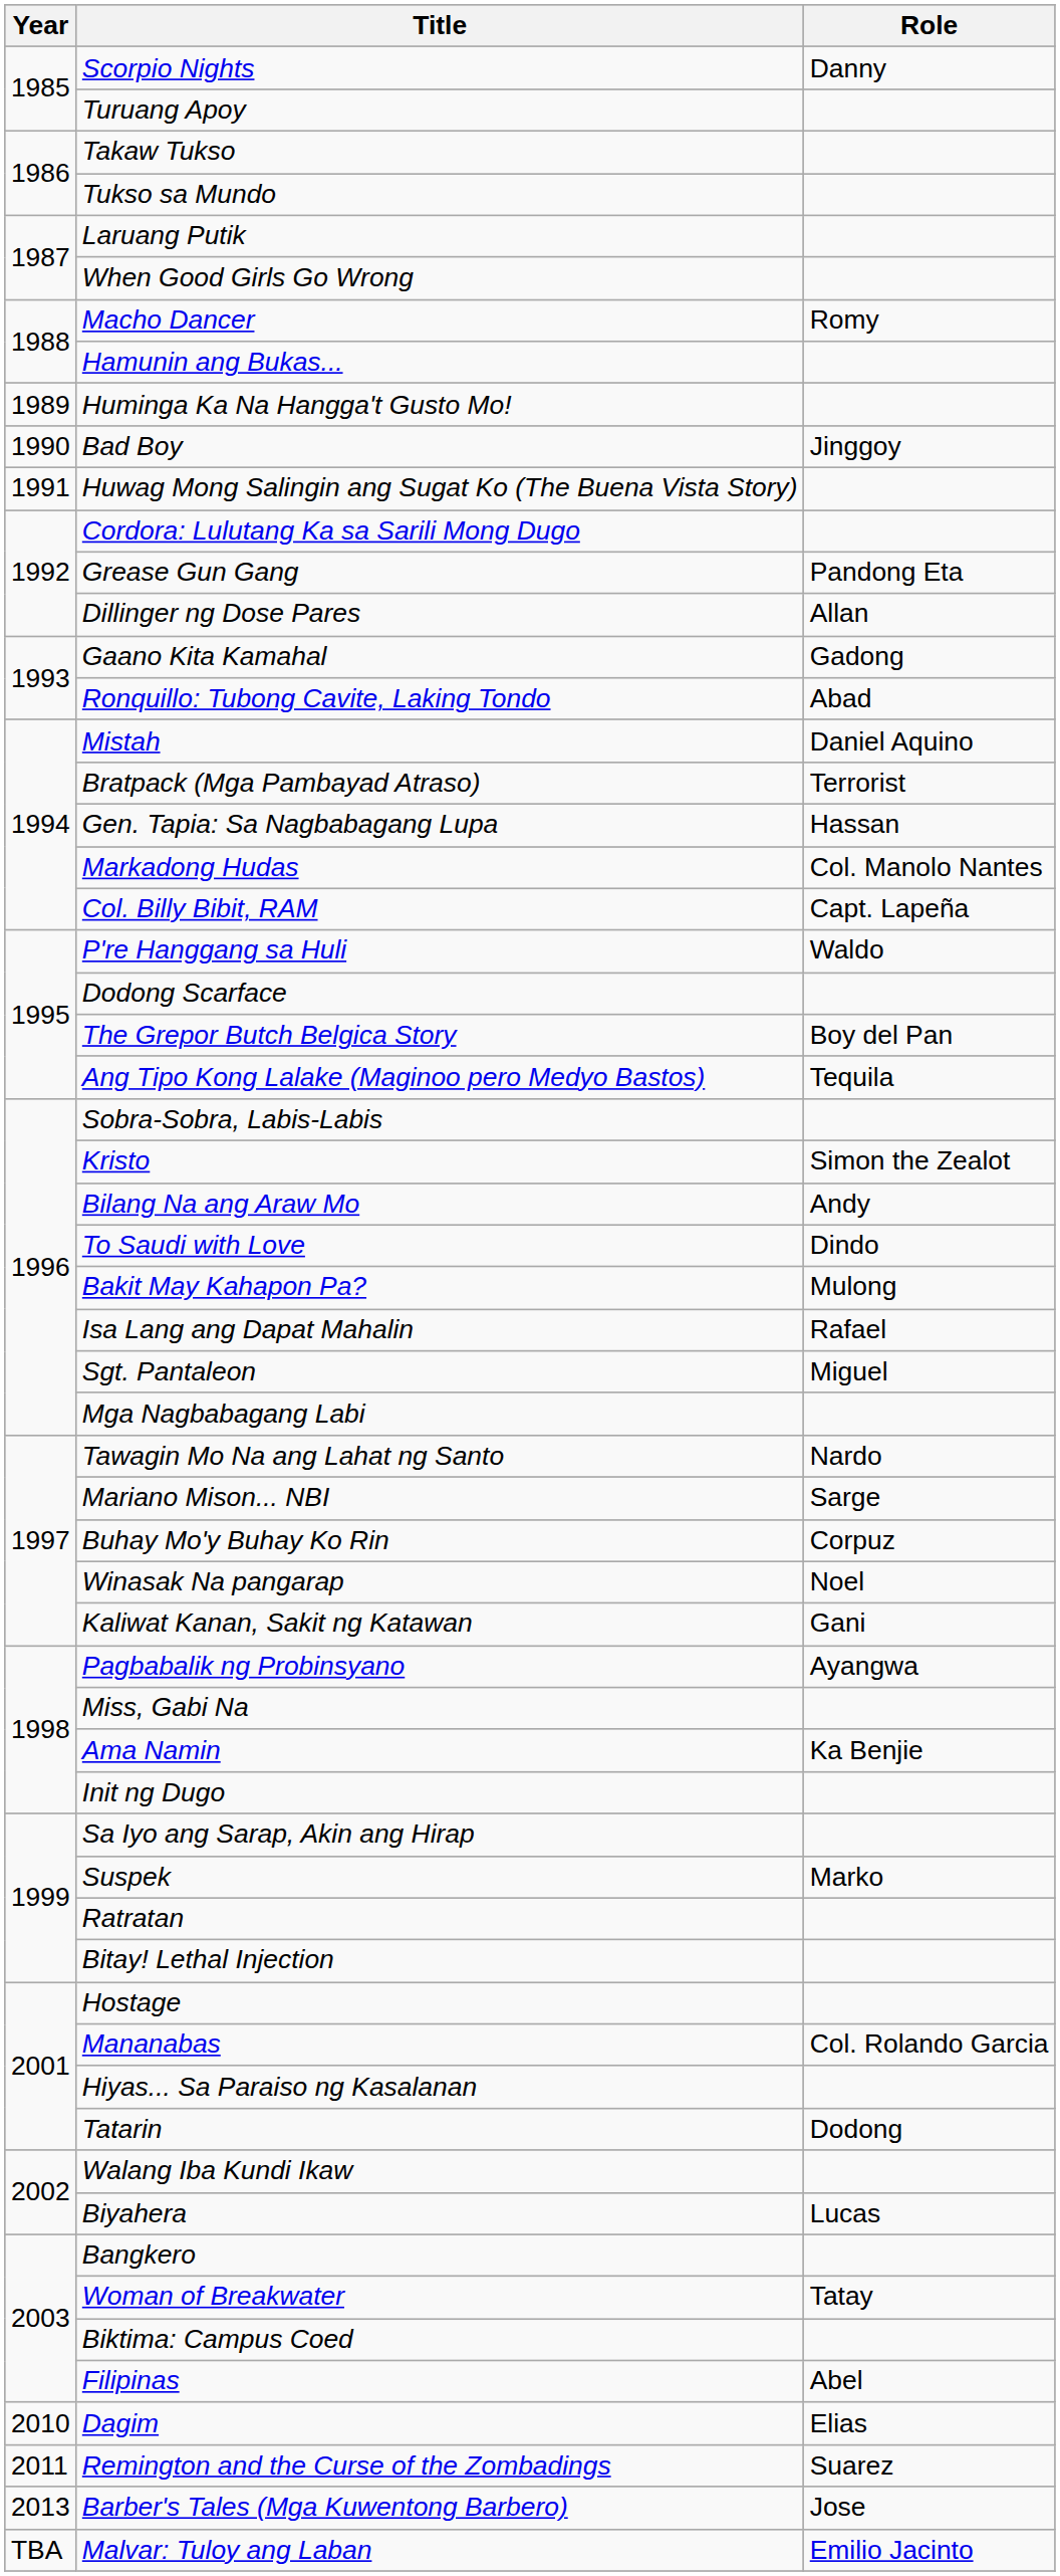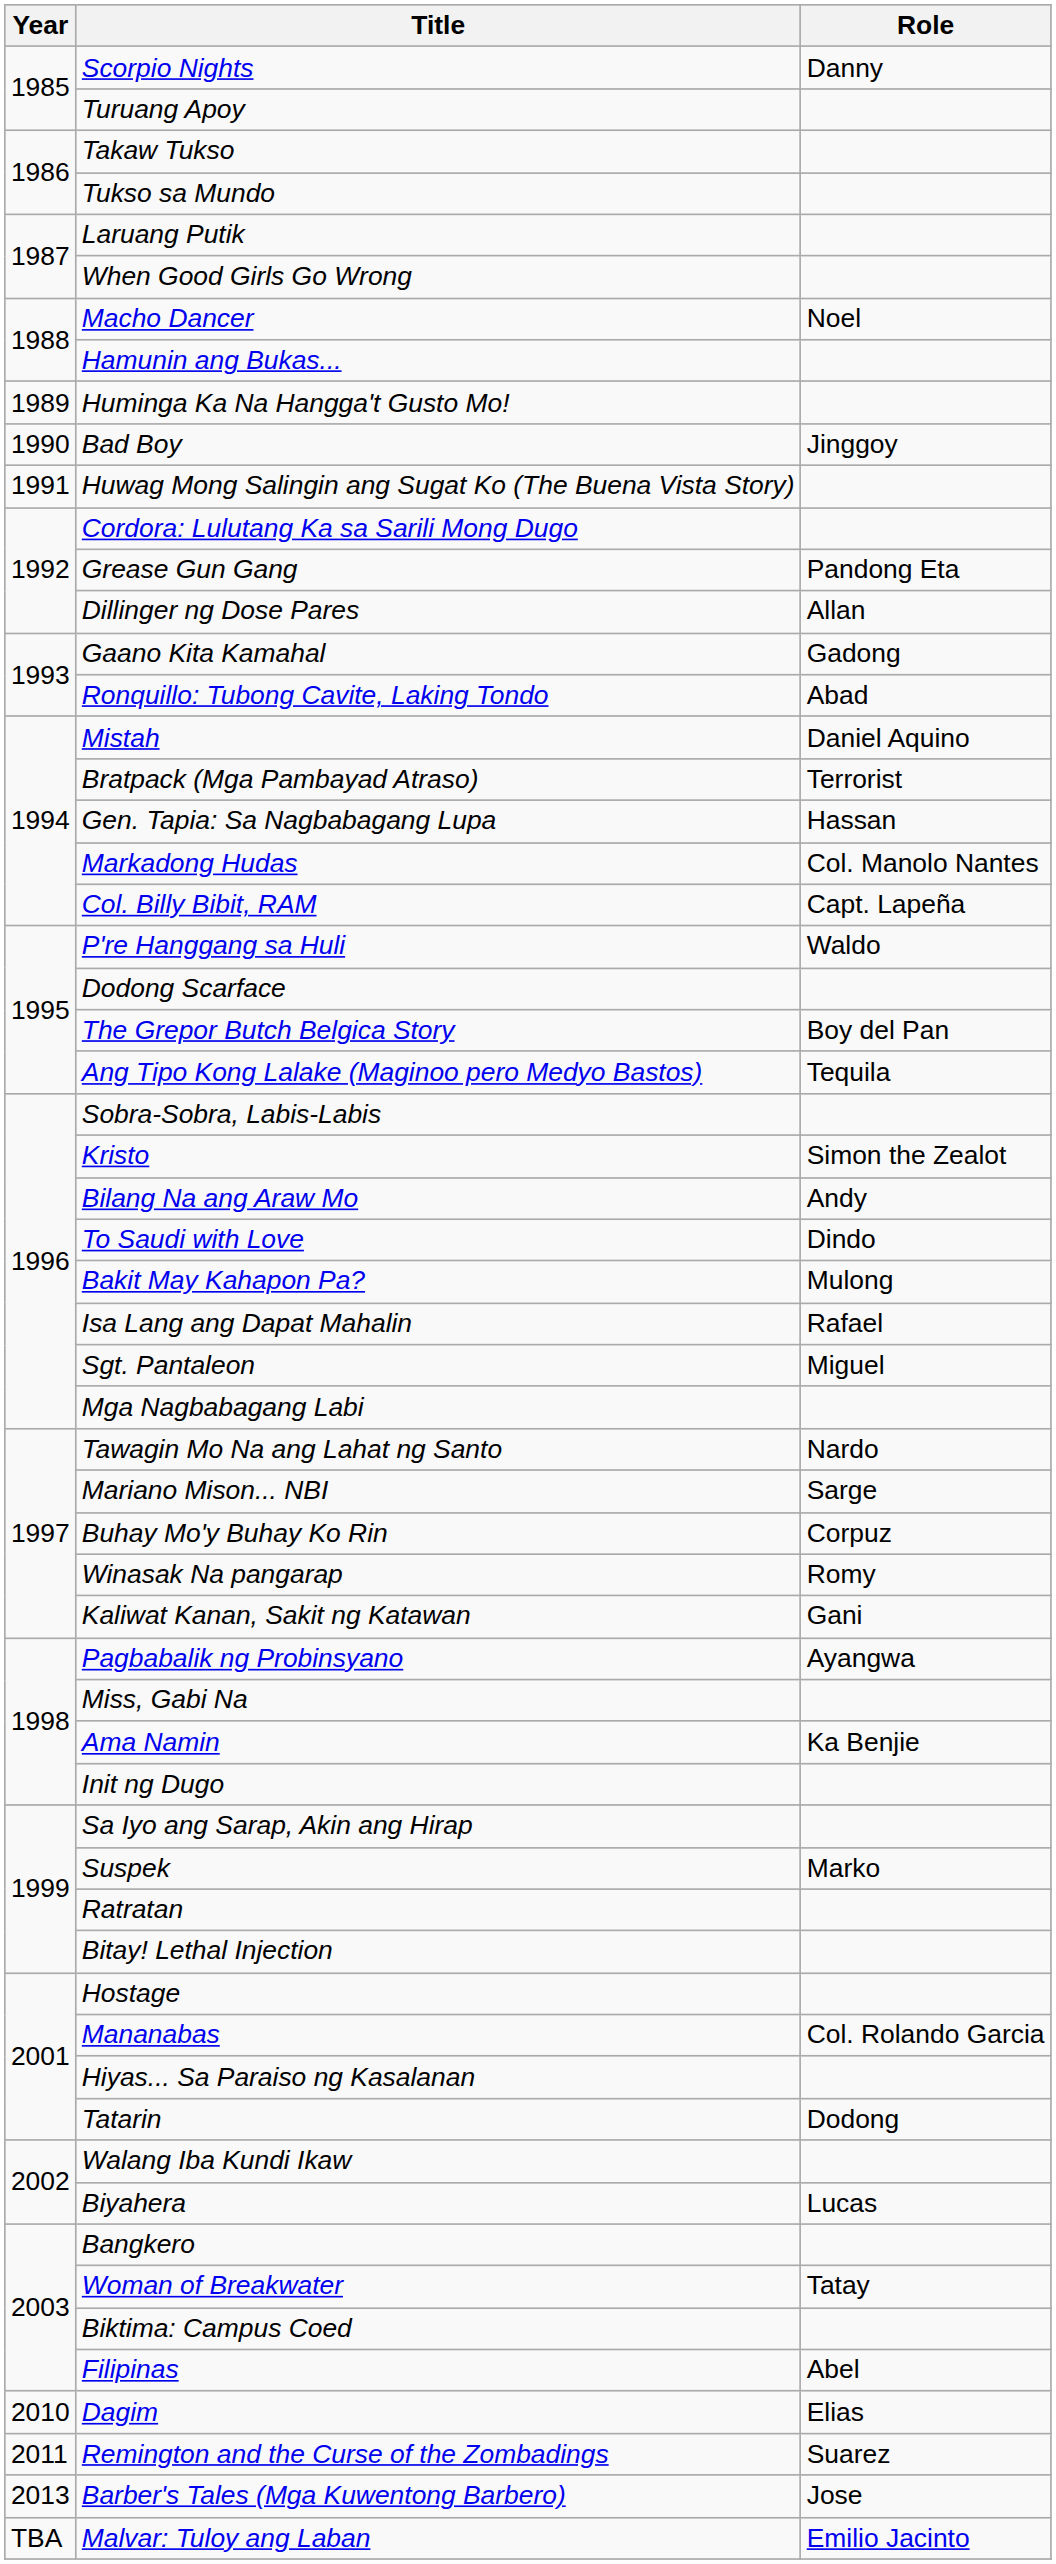Macho Dancer | Role: Romy -> Noel
Winasak Na pangarap | Role: Noel -> Romy
